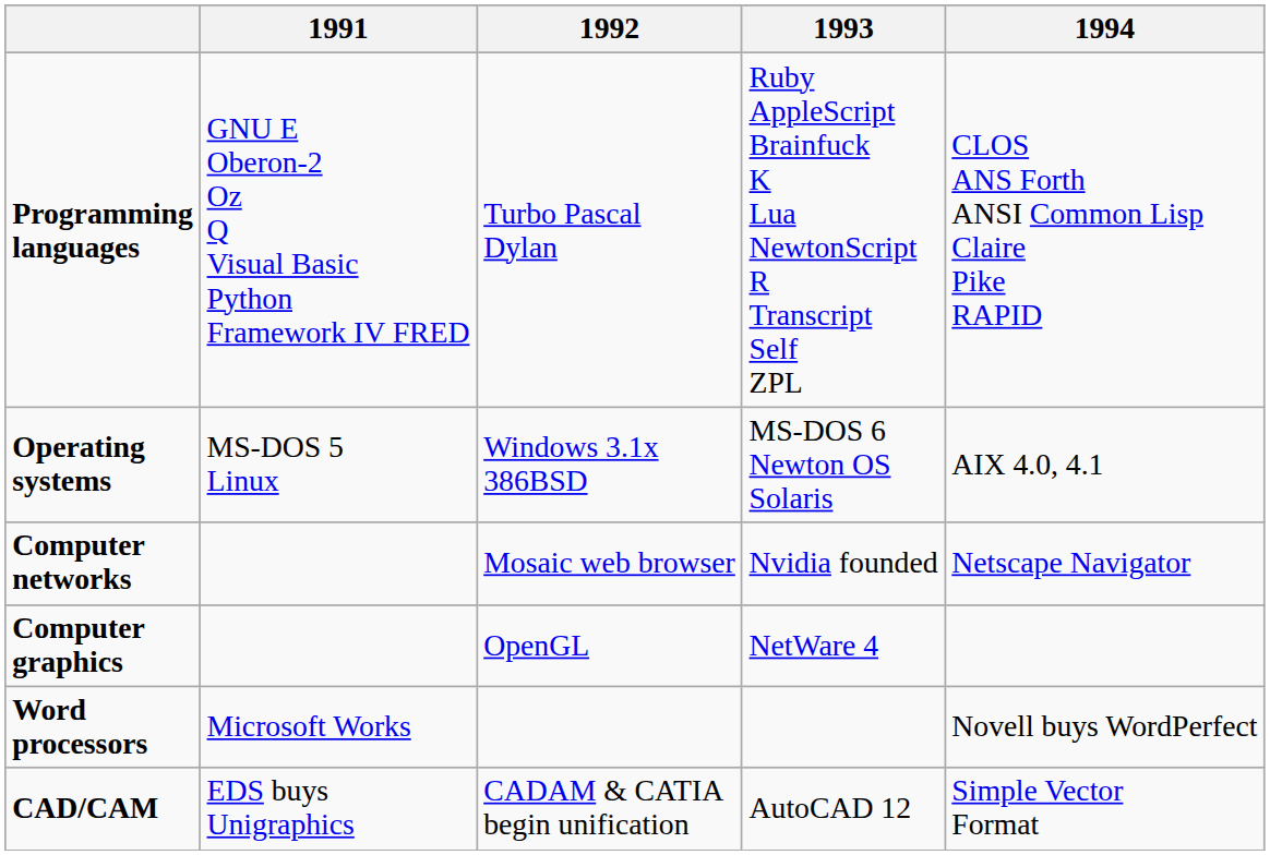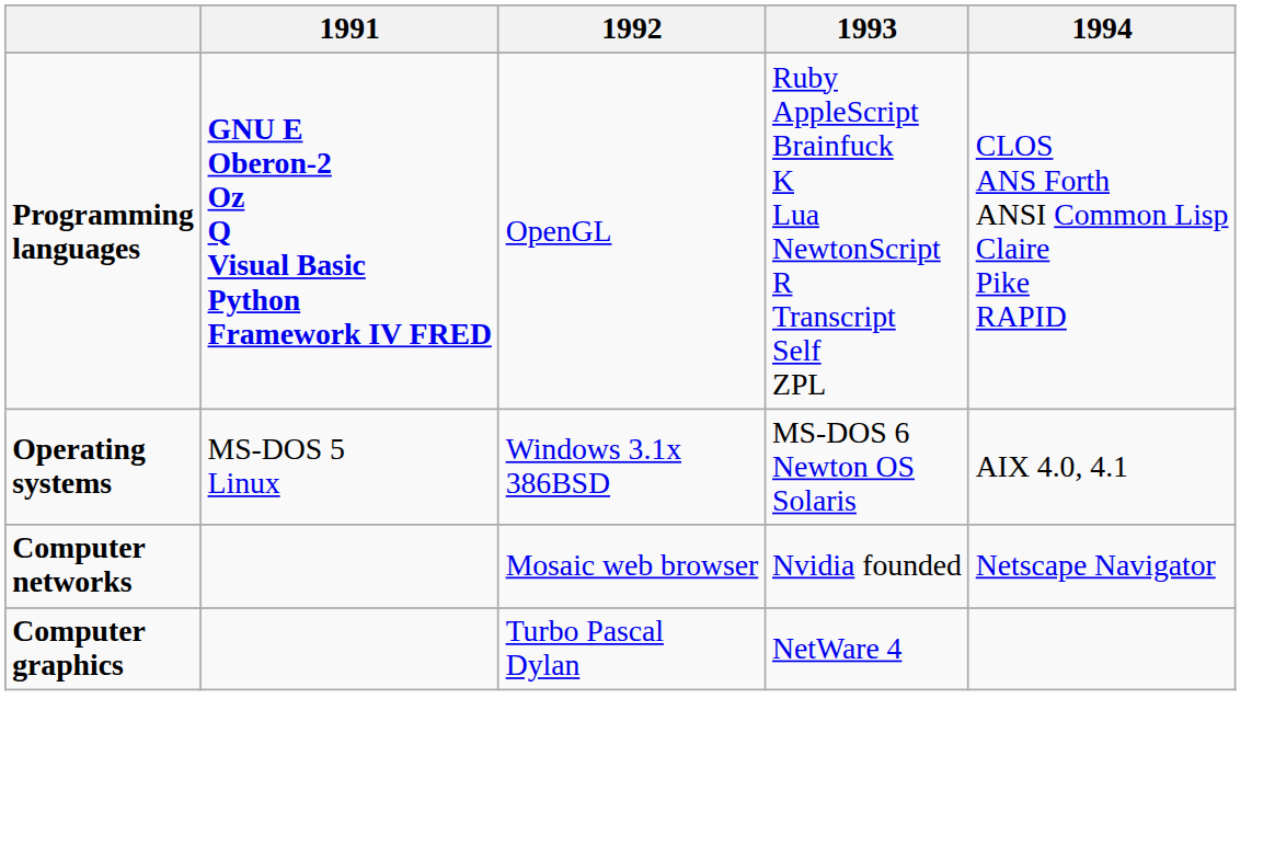Programming languages | 1991: normal -> bold
Programming languages | 1992: Turbo Pascal Dylan -> OpenGL
Computer graphics | 1992: OpenGL -> Turbo Pascal Dylan
- row: Word processors | Microsoft Works | Novell buys WordPerfect
- row: CAD/CAM | EDS buys Unigraphics | CADAM & CATIA begin unification | AutoCAD 12 | Simple Vector Format
